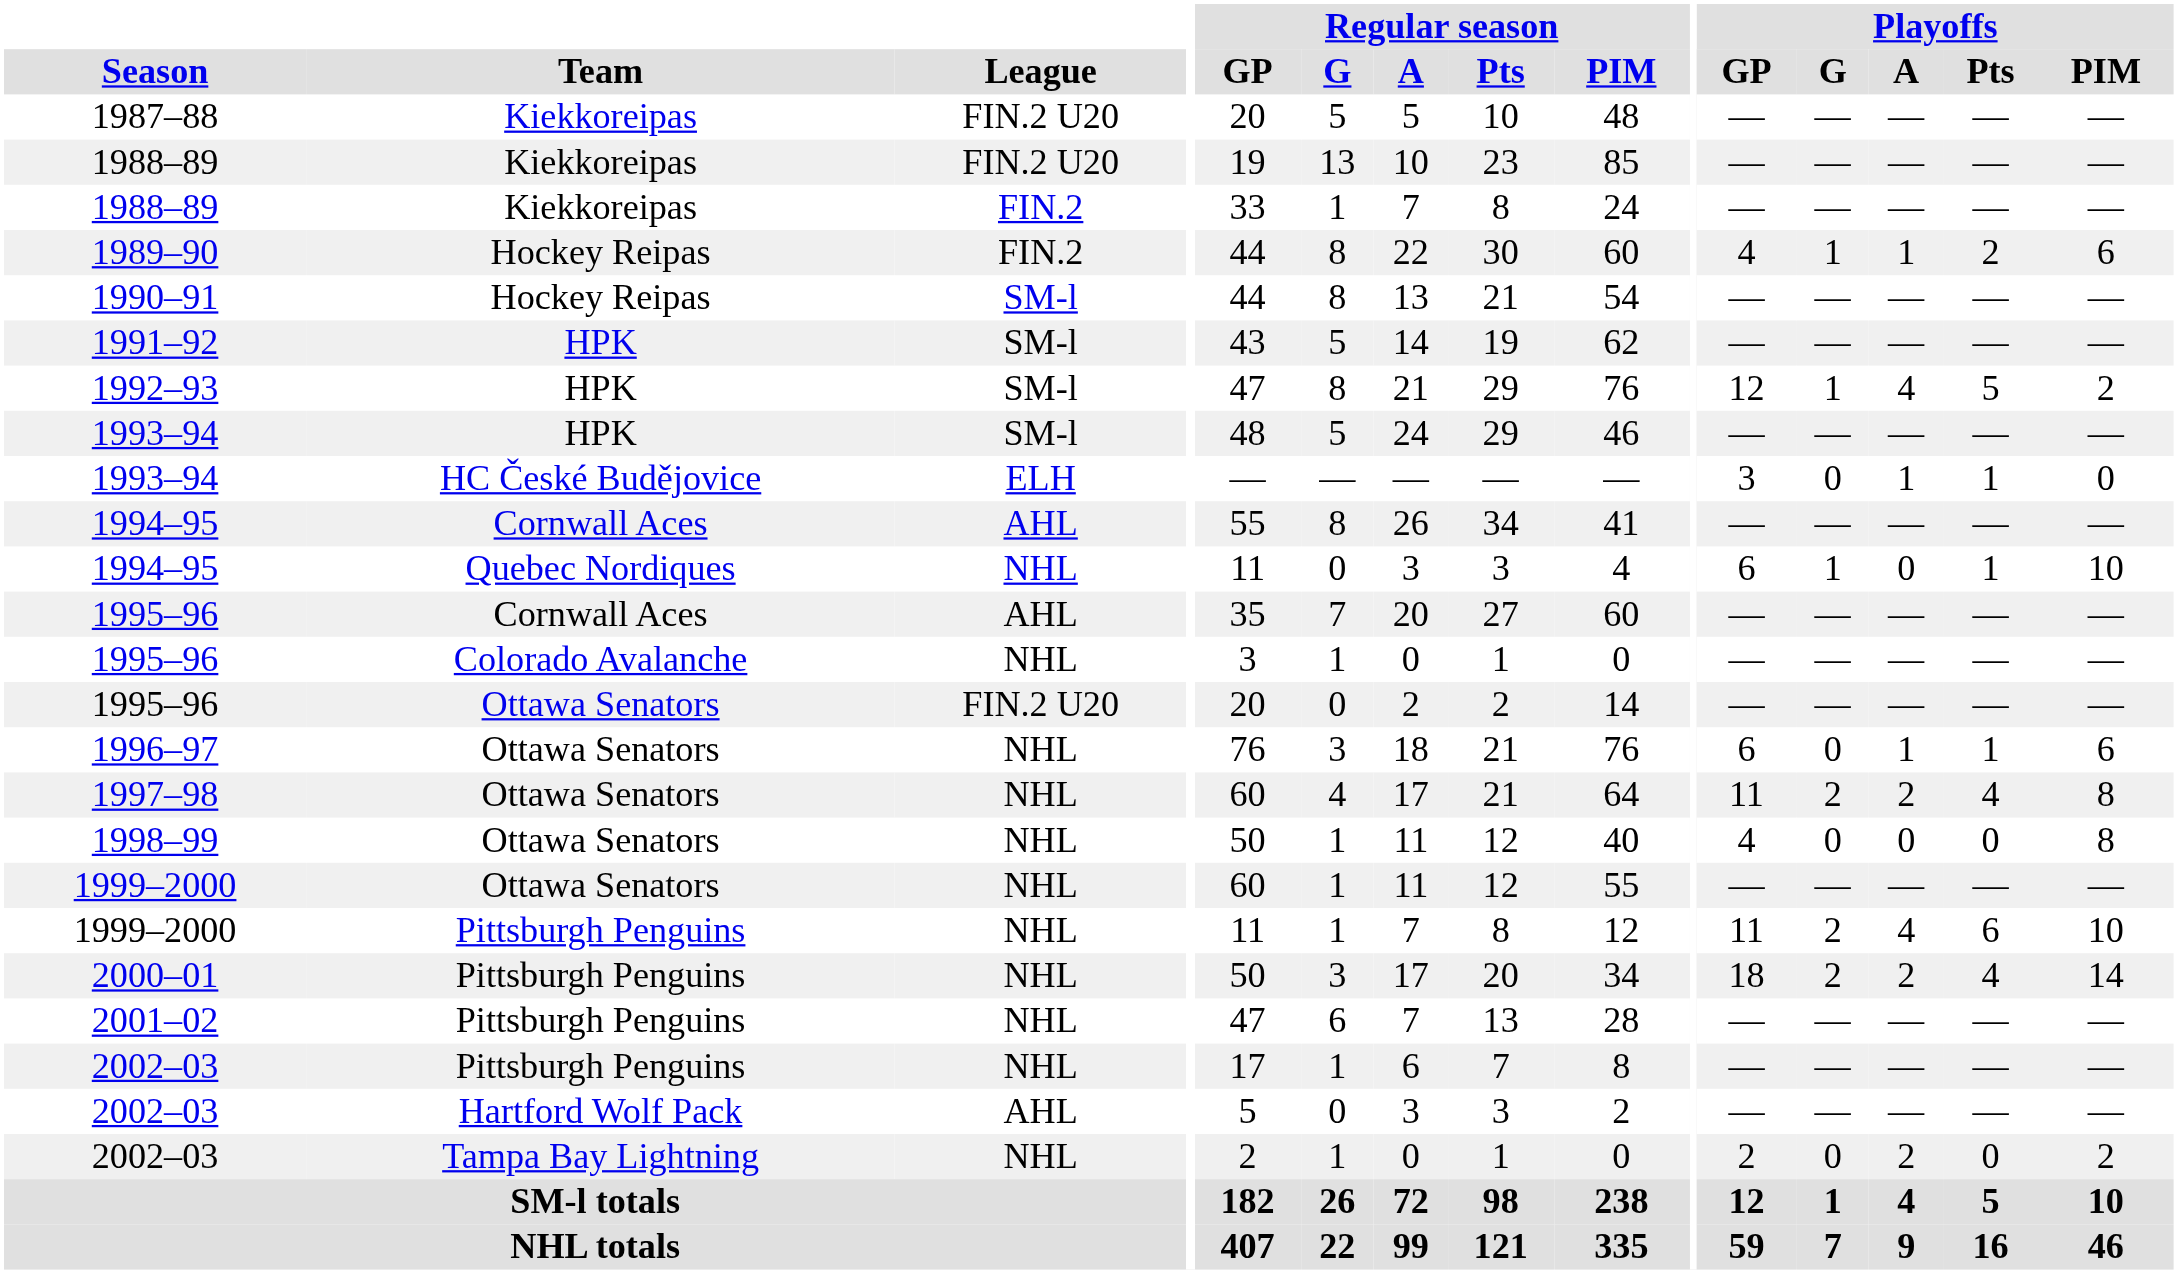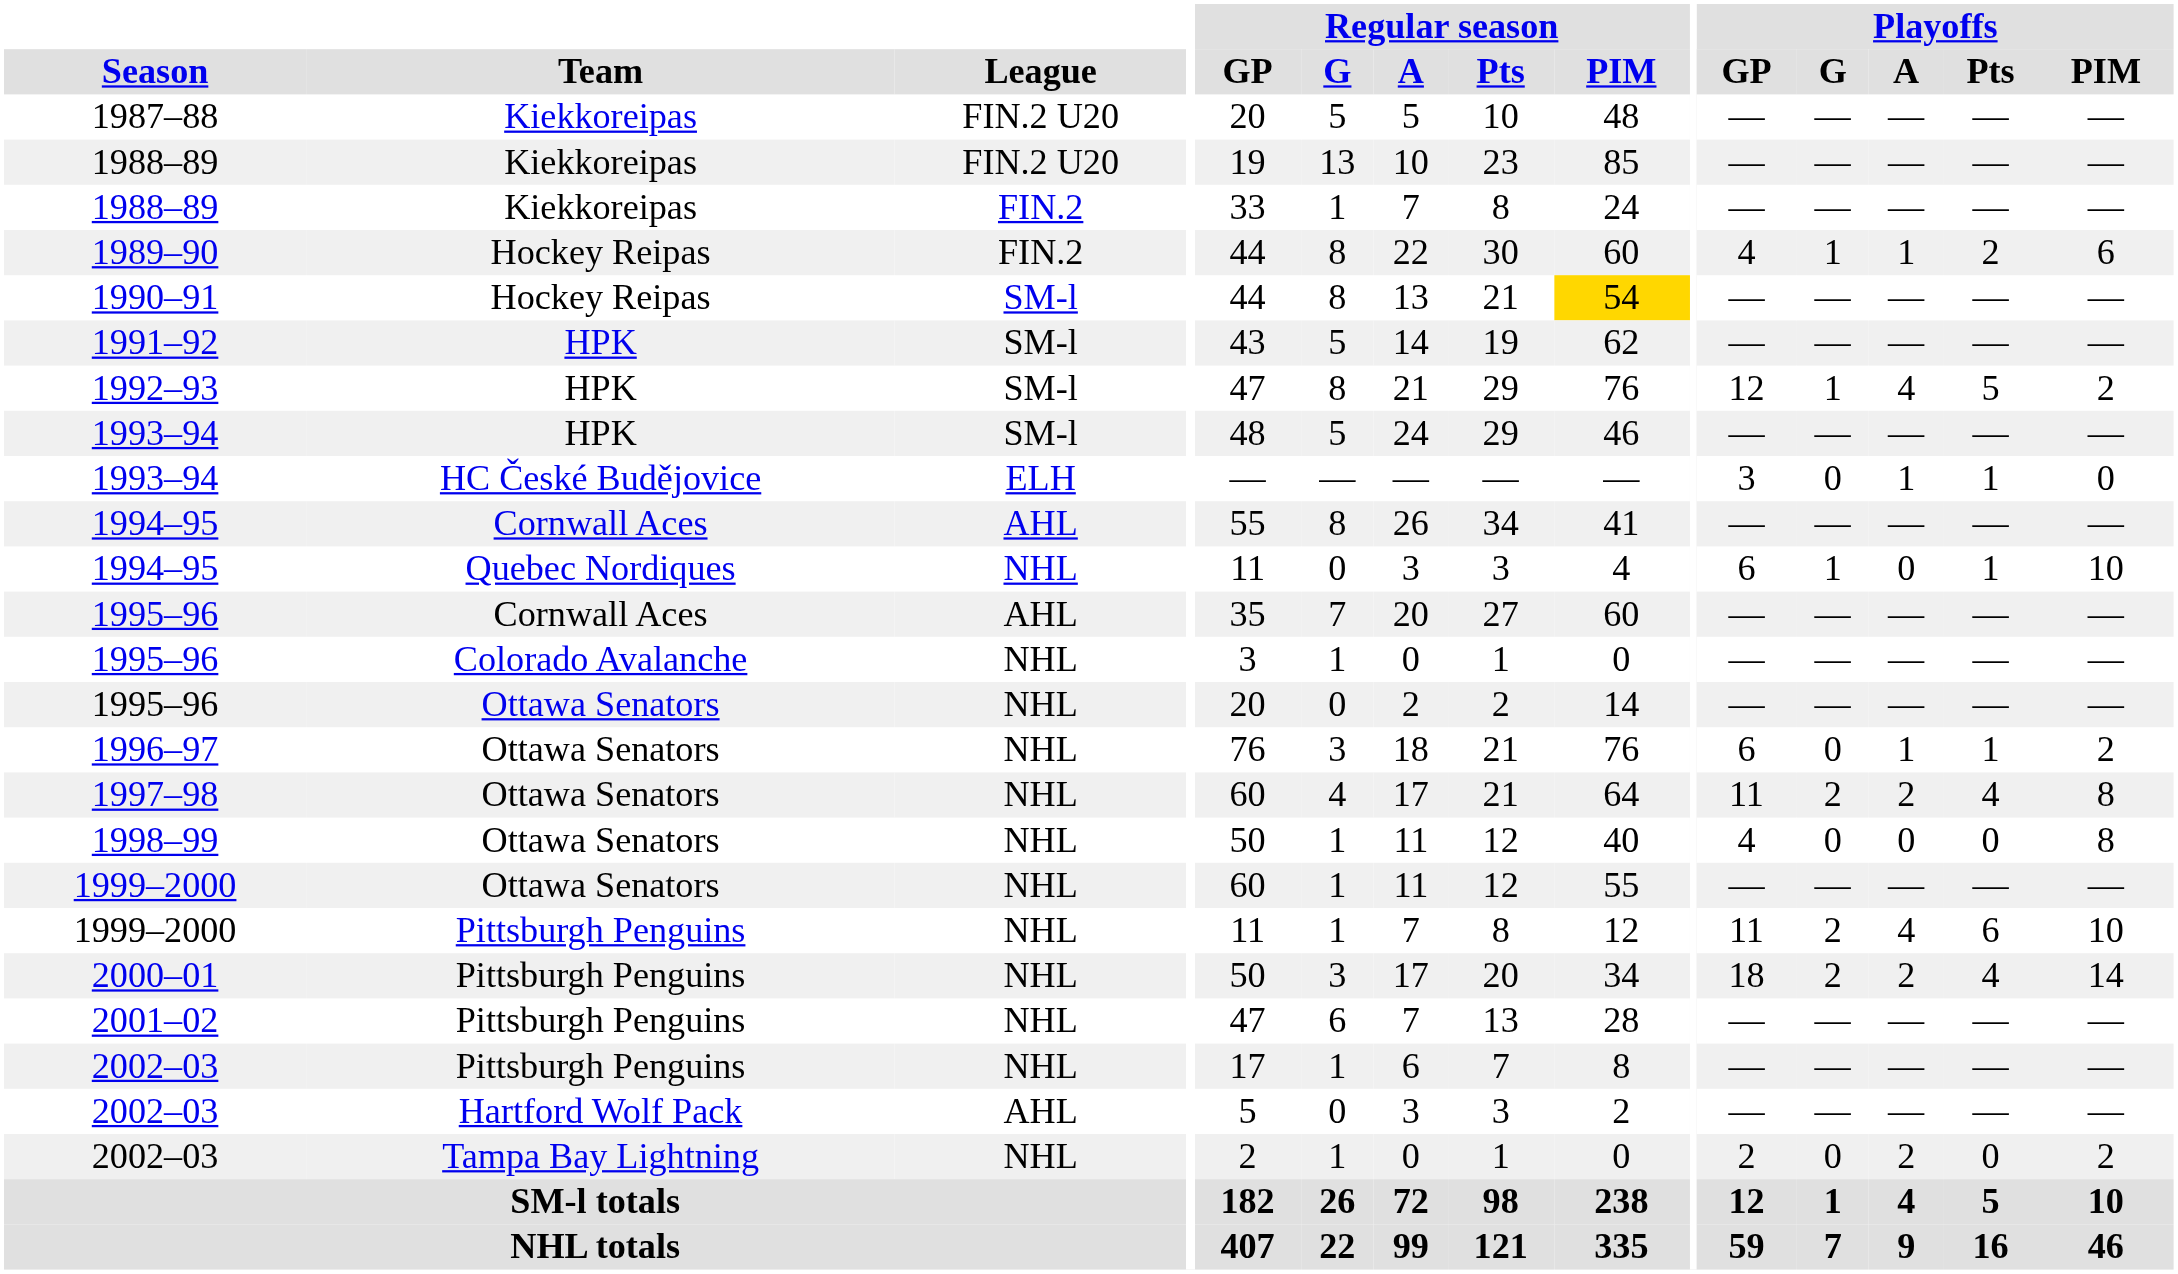1990–91 | Regular season / PIM: no background -> gold background
1995–96 / Ottawa Senators | League: FIN.2 U20 -> NHL
1996–97 | Playoffs / PIM: 6 -> 2
